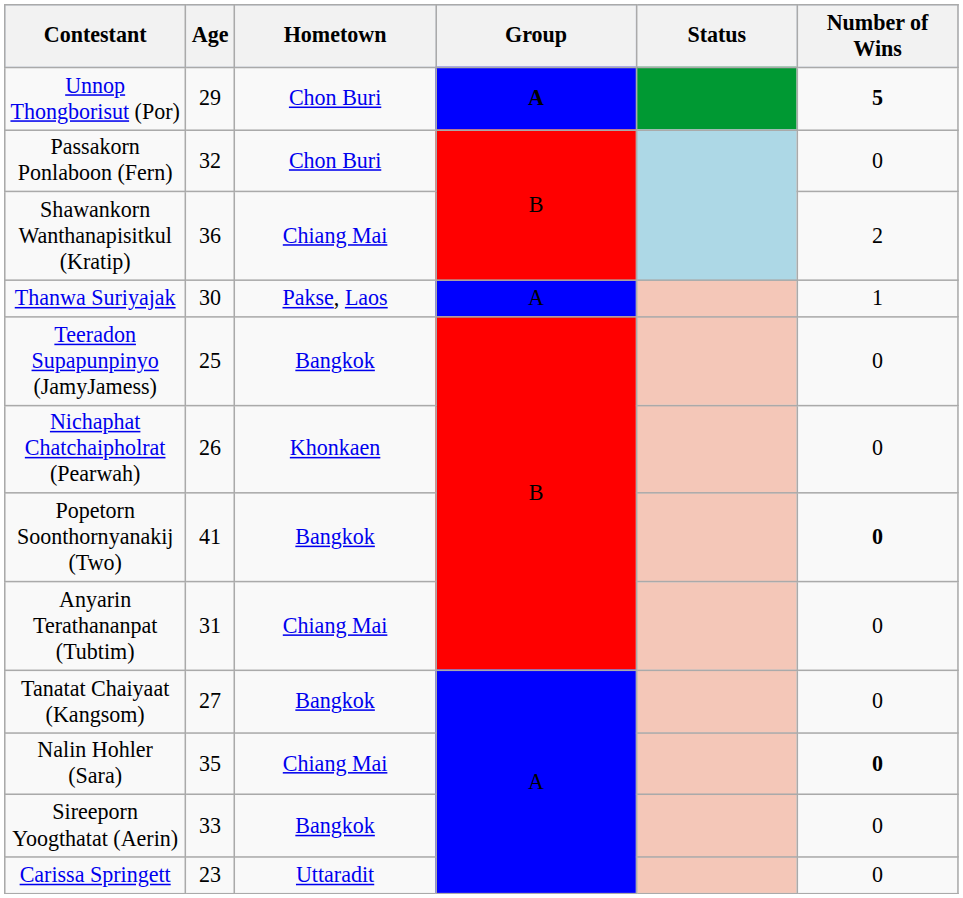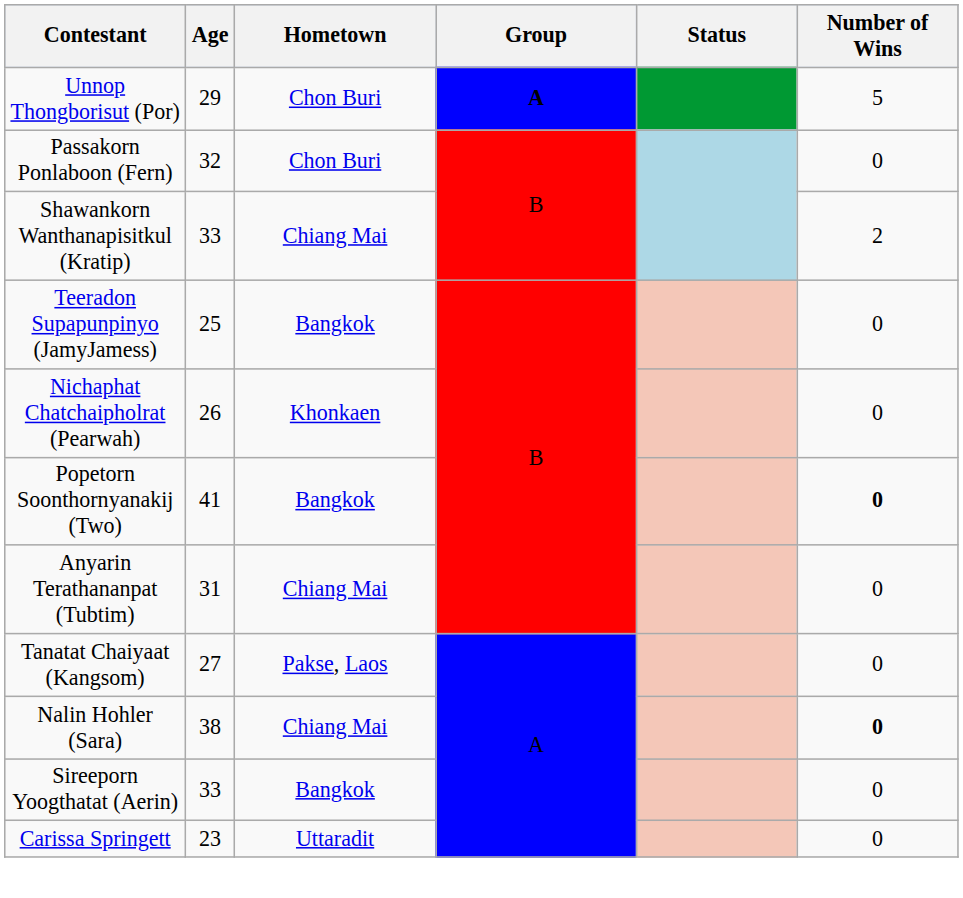Unnop Thongborisut (Por) | Number of Wins: bold -> normal
Shawankorn Wanthanapisitkul (Kratip) | Age: 36 -> 33
- row: Thanwa Suriyajak | 30 | Pakse, Laos | A | 1
Tanatat Chaiyaat (Kangsom) | Hometown: Bangkok -> Pakse, Laos
Nalin Hohler (Sara) | Age: 35 -> 38
